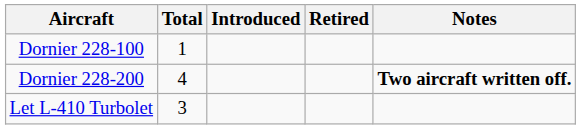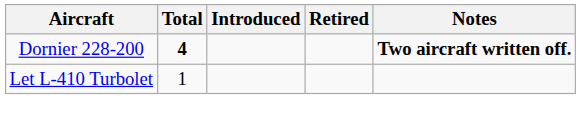- row: Dornier 228-100 | 1
Dornier 228-200 | Total: normal -> bold
Let L-410 Turbolet | Total: 3 -> 1
